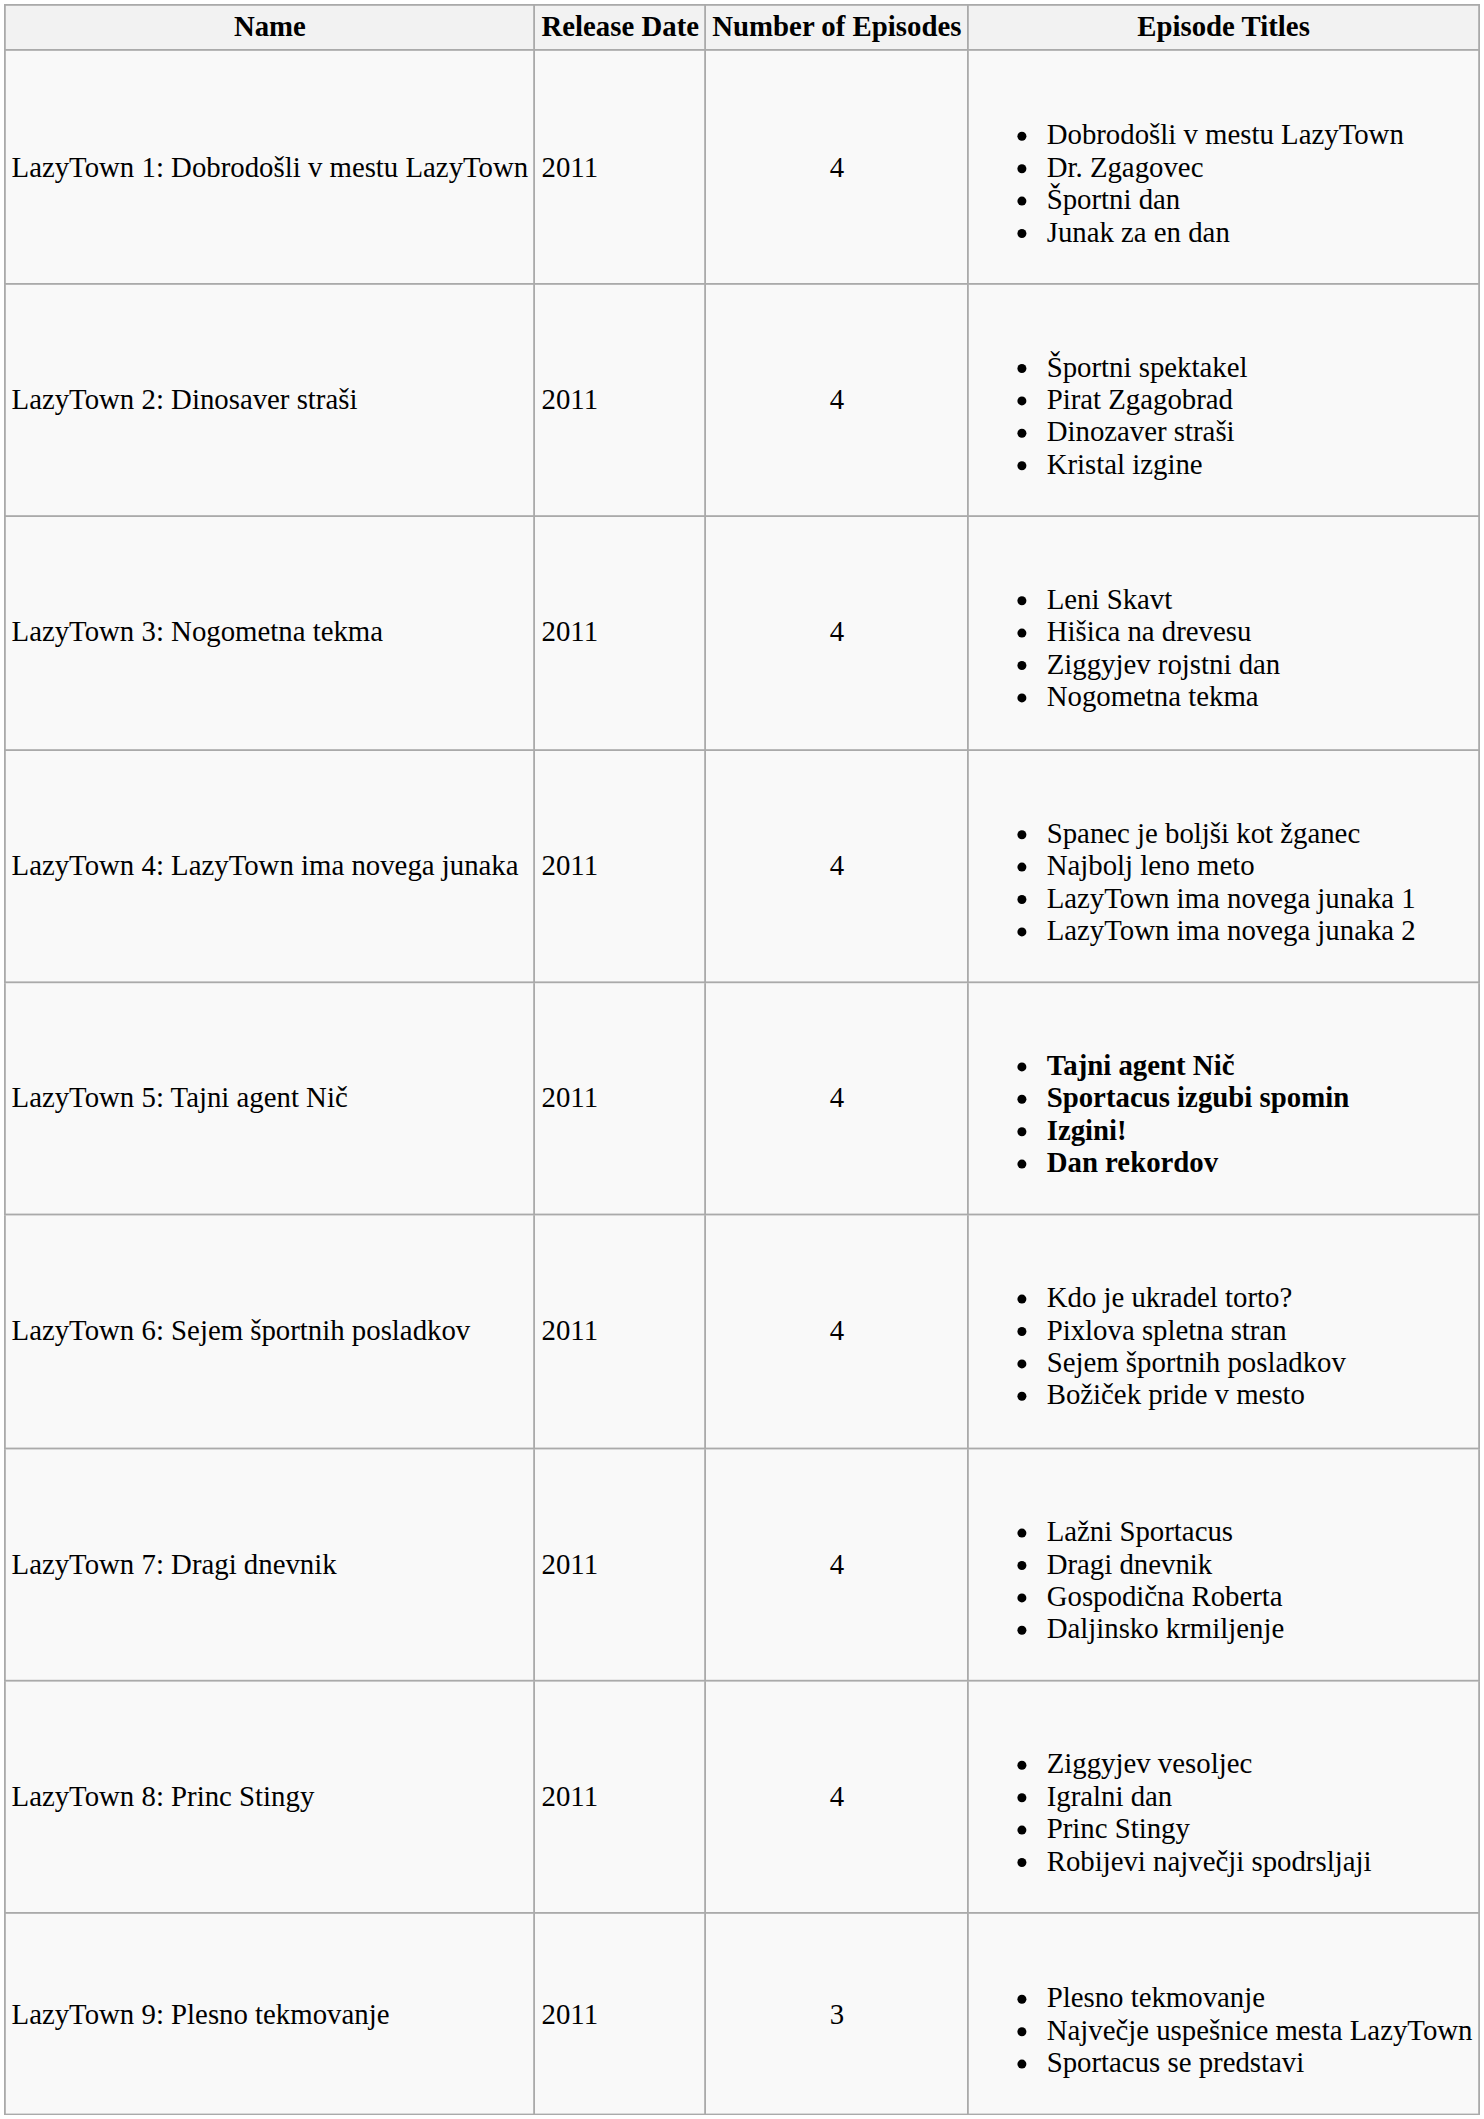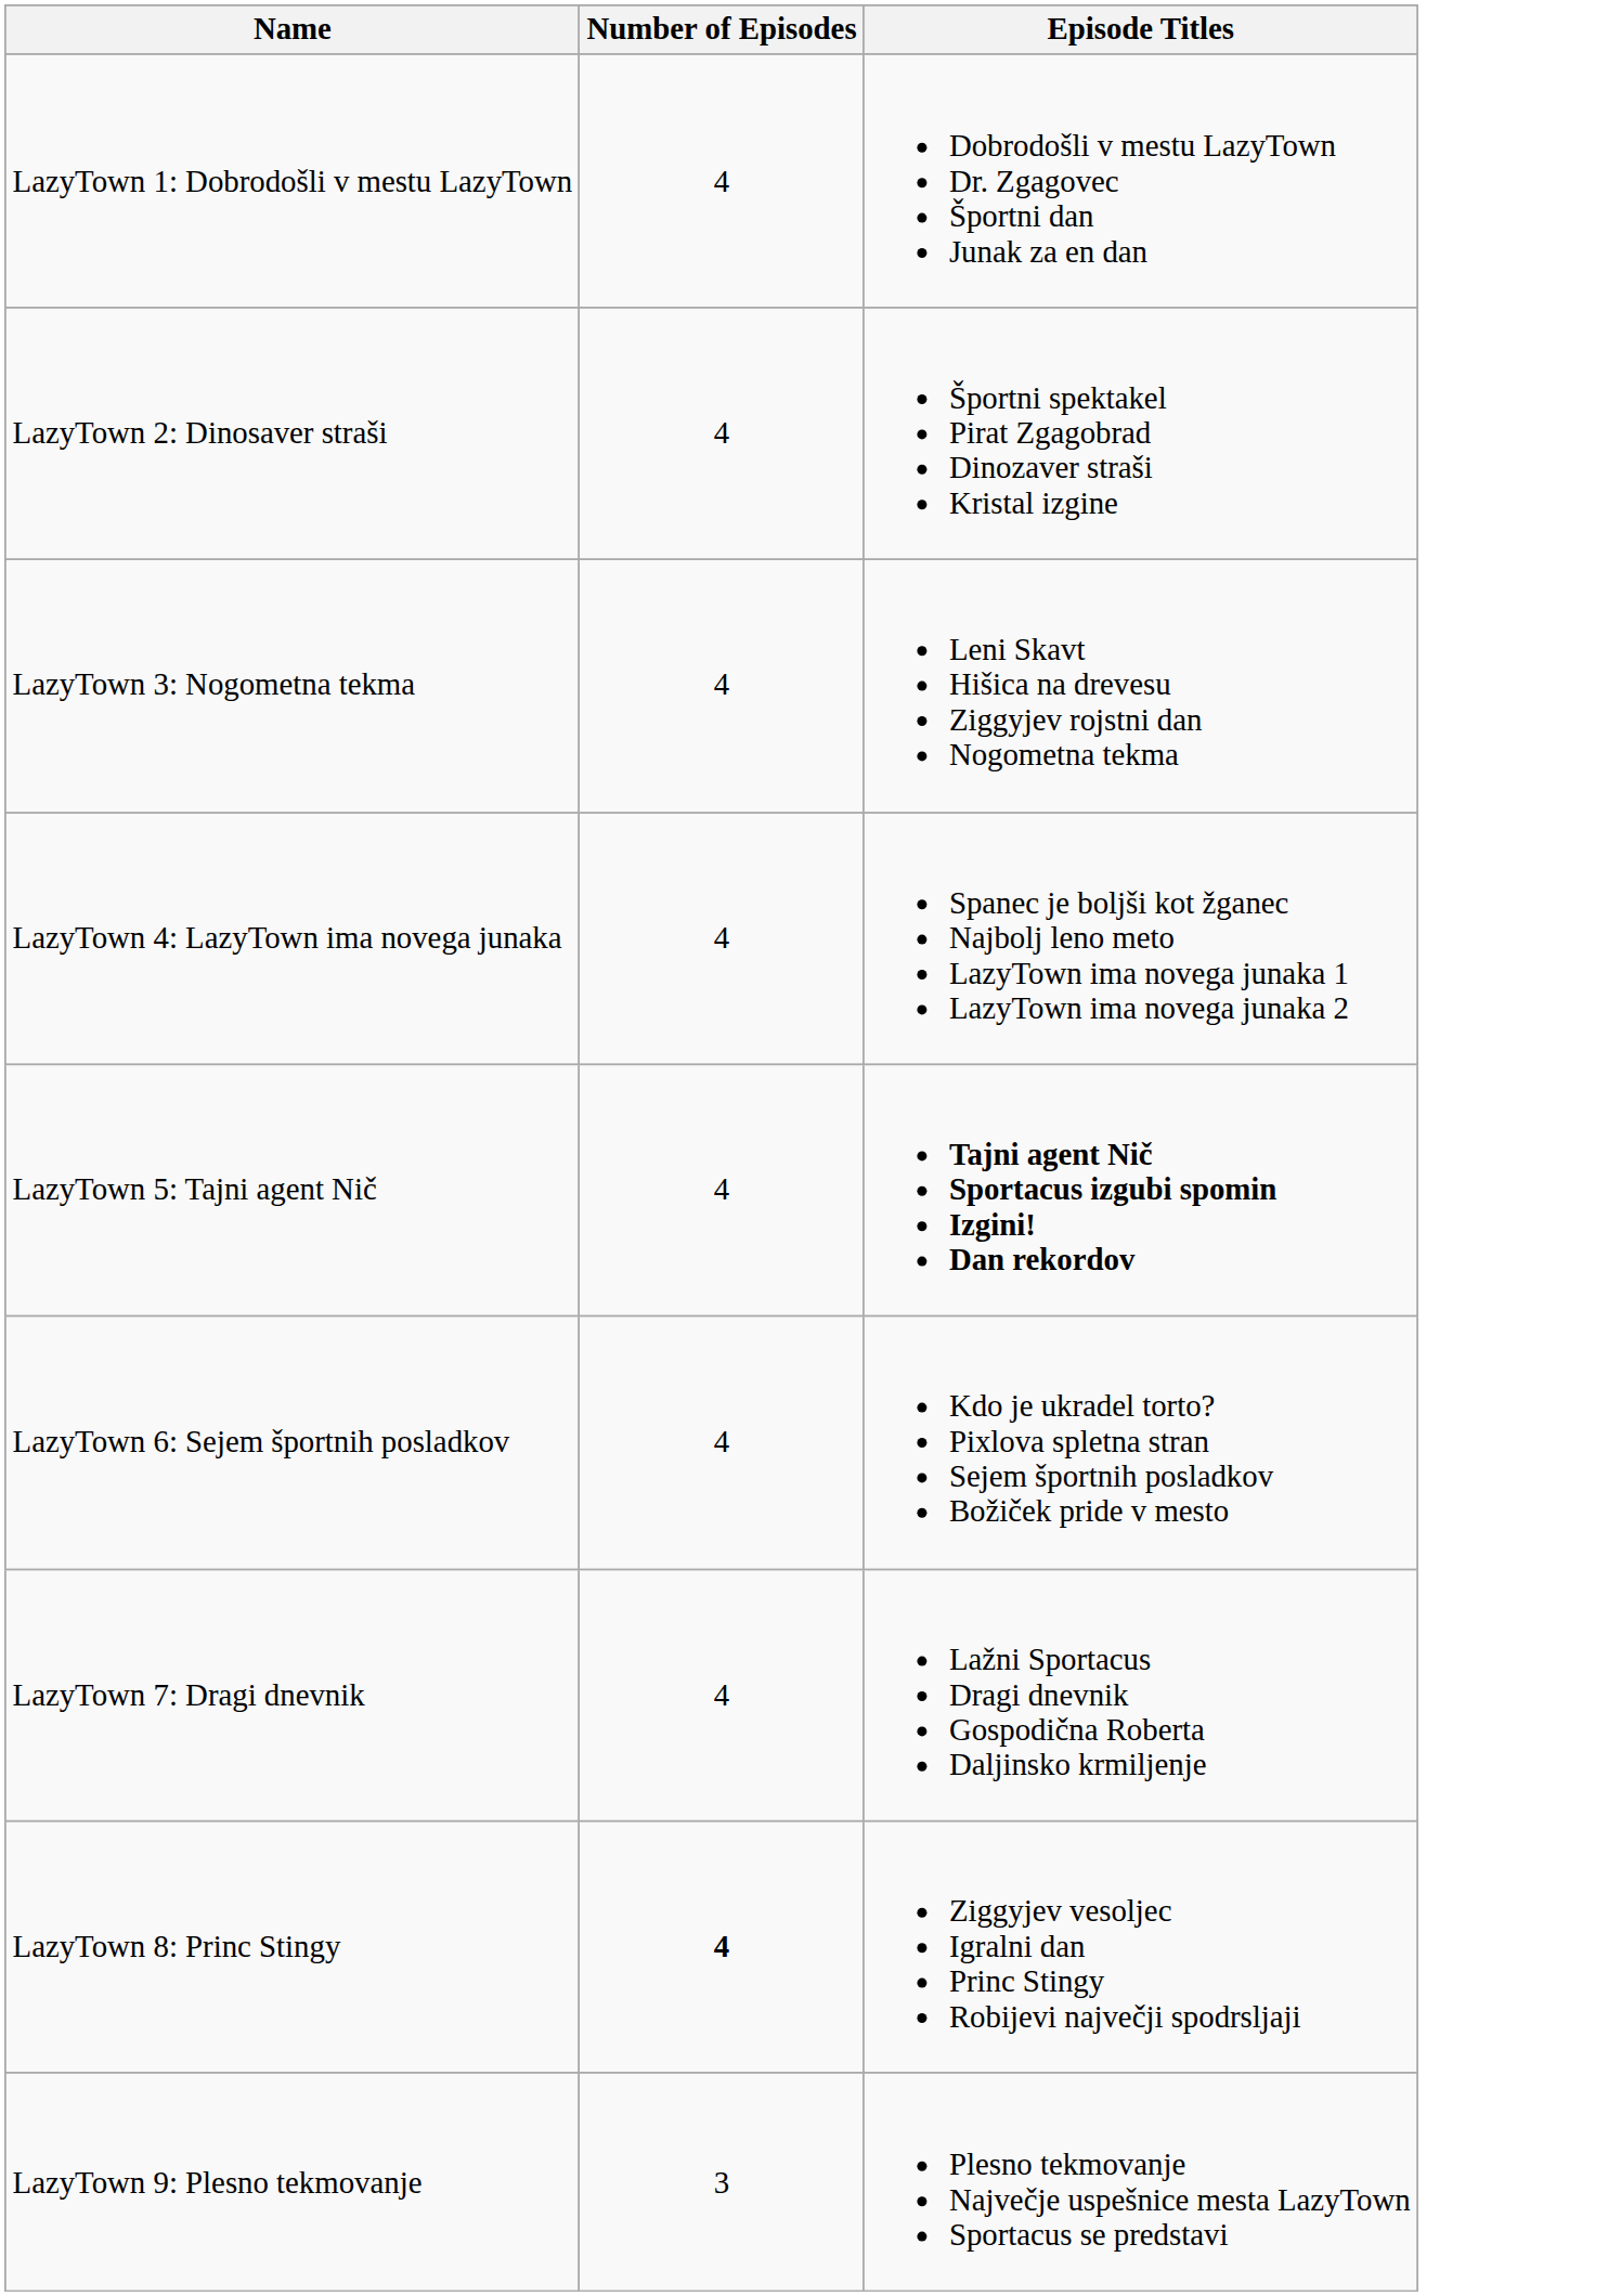- column: Release Date | 2011 | 2011 | 2011 | 2011 | 2011 | 2011 | 2011 | 2011 | 2011
LazyTown 8: Princ Stingy | Number of Episodes: normal -> bold
